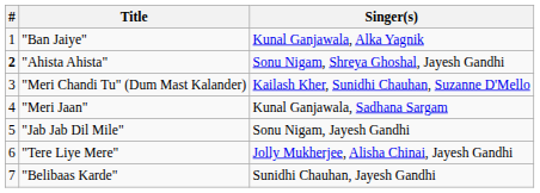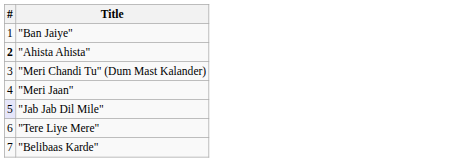- column: Singer(s) | Kunal Ganjawala, Alka Yagnik | Sonu Nigam, Shreya Ghoshal, Jayesh Gandhi | Kailash Kher, Sunidhi Chauhan, Suzanne D'Mello | Kunal Ganjawala, Sadhana Sargam | Sonu Nigam, Jayesh Gandhi | Jolly Mukherjee, Alisha Chinai, Jayesh Gandhi | Sunidhi Chauhan, Jayesh Gandhi
"Jab Jab Dil Mile" | #: no background -> lavender background
